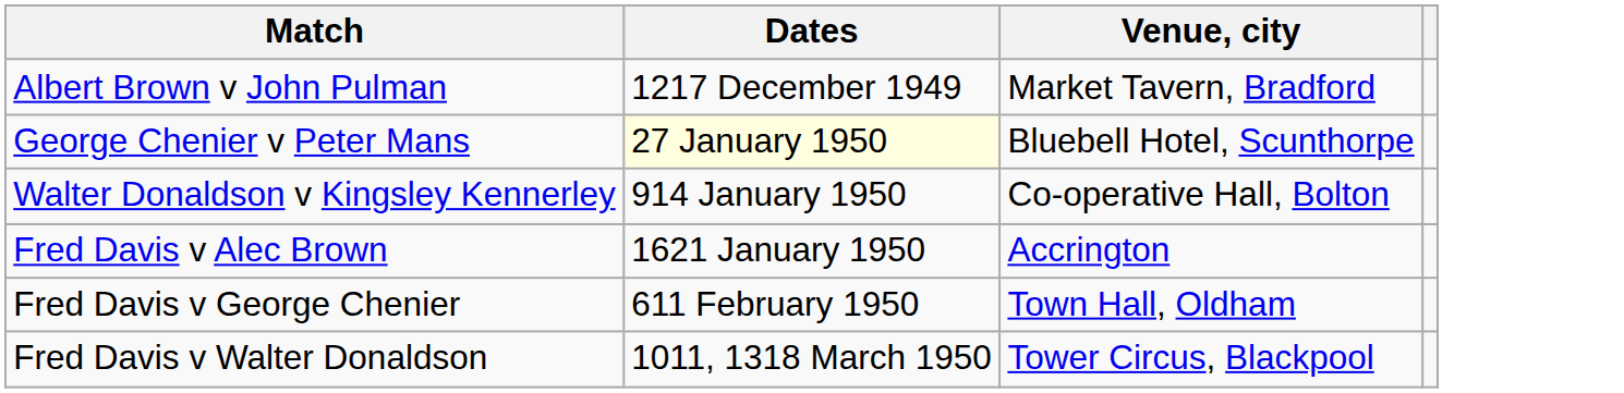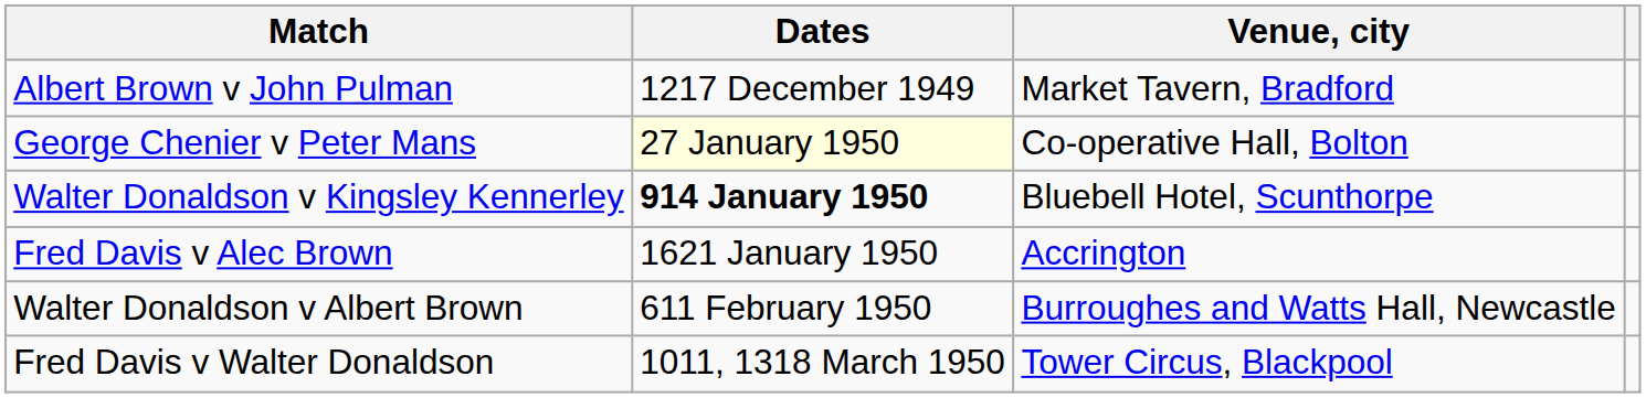George Chenier v Peter Mans | Venue, city: Bluebell Hotel, Scunthorpe -> Co-operative Hall, Bolton
Walter Donaldson v Kingsley Kennerley | Dates: normal -> bold
Walter Donaldson v Kingsley Kennerley | Venue, city: Co-operative Hall, Bolton -> Bluebell Hotel, Scunthorpe
+ row: Walter Donaldson v Albert Brown | 611 February 1950 | Burroughes and Watts Hall, Newcastle
- row: Fred Davis v George Chenier | 611 February 1950 | Town Hall, Oldham
